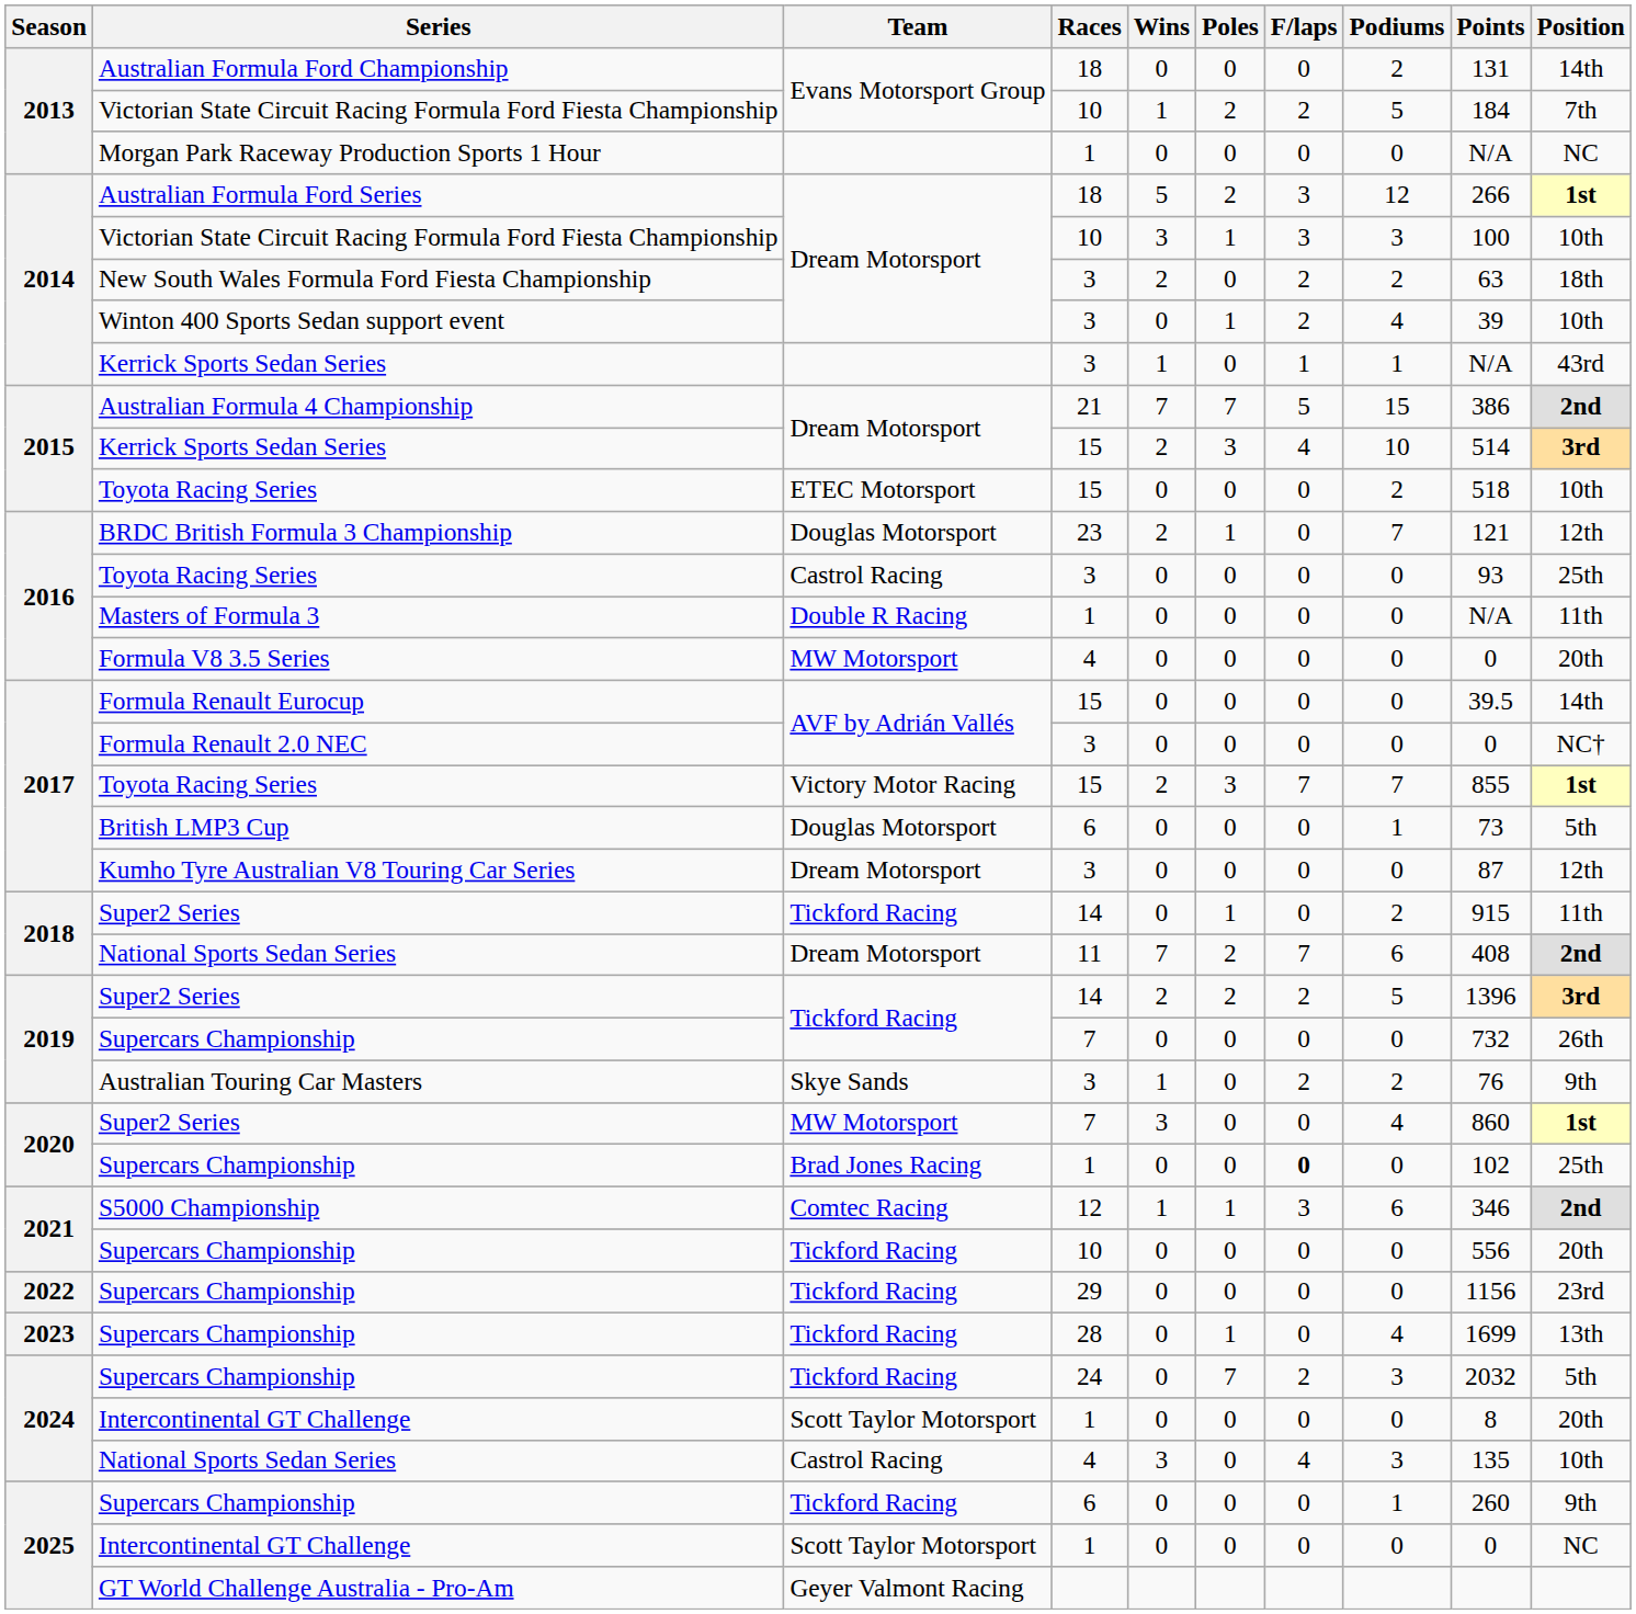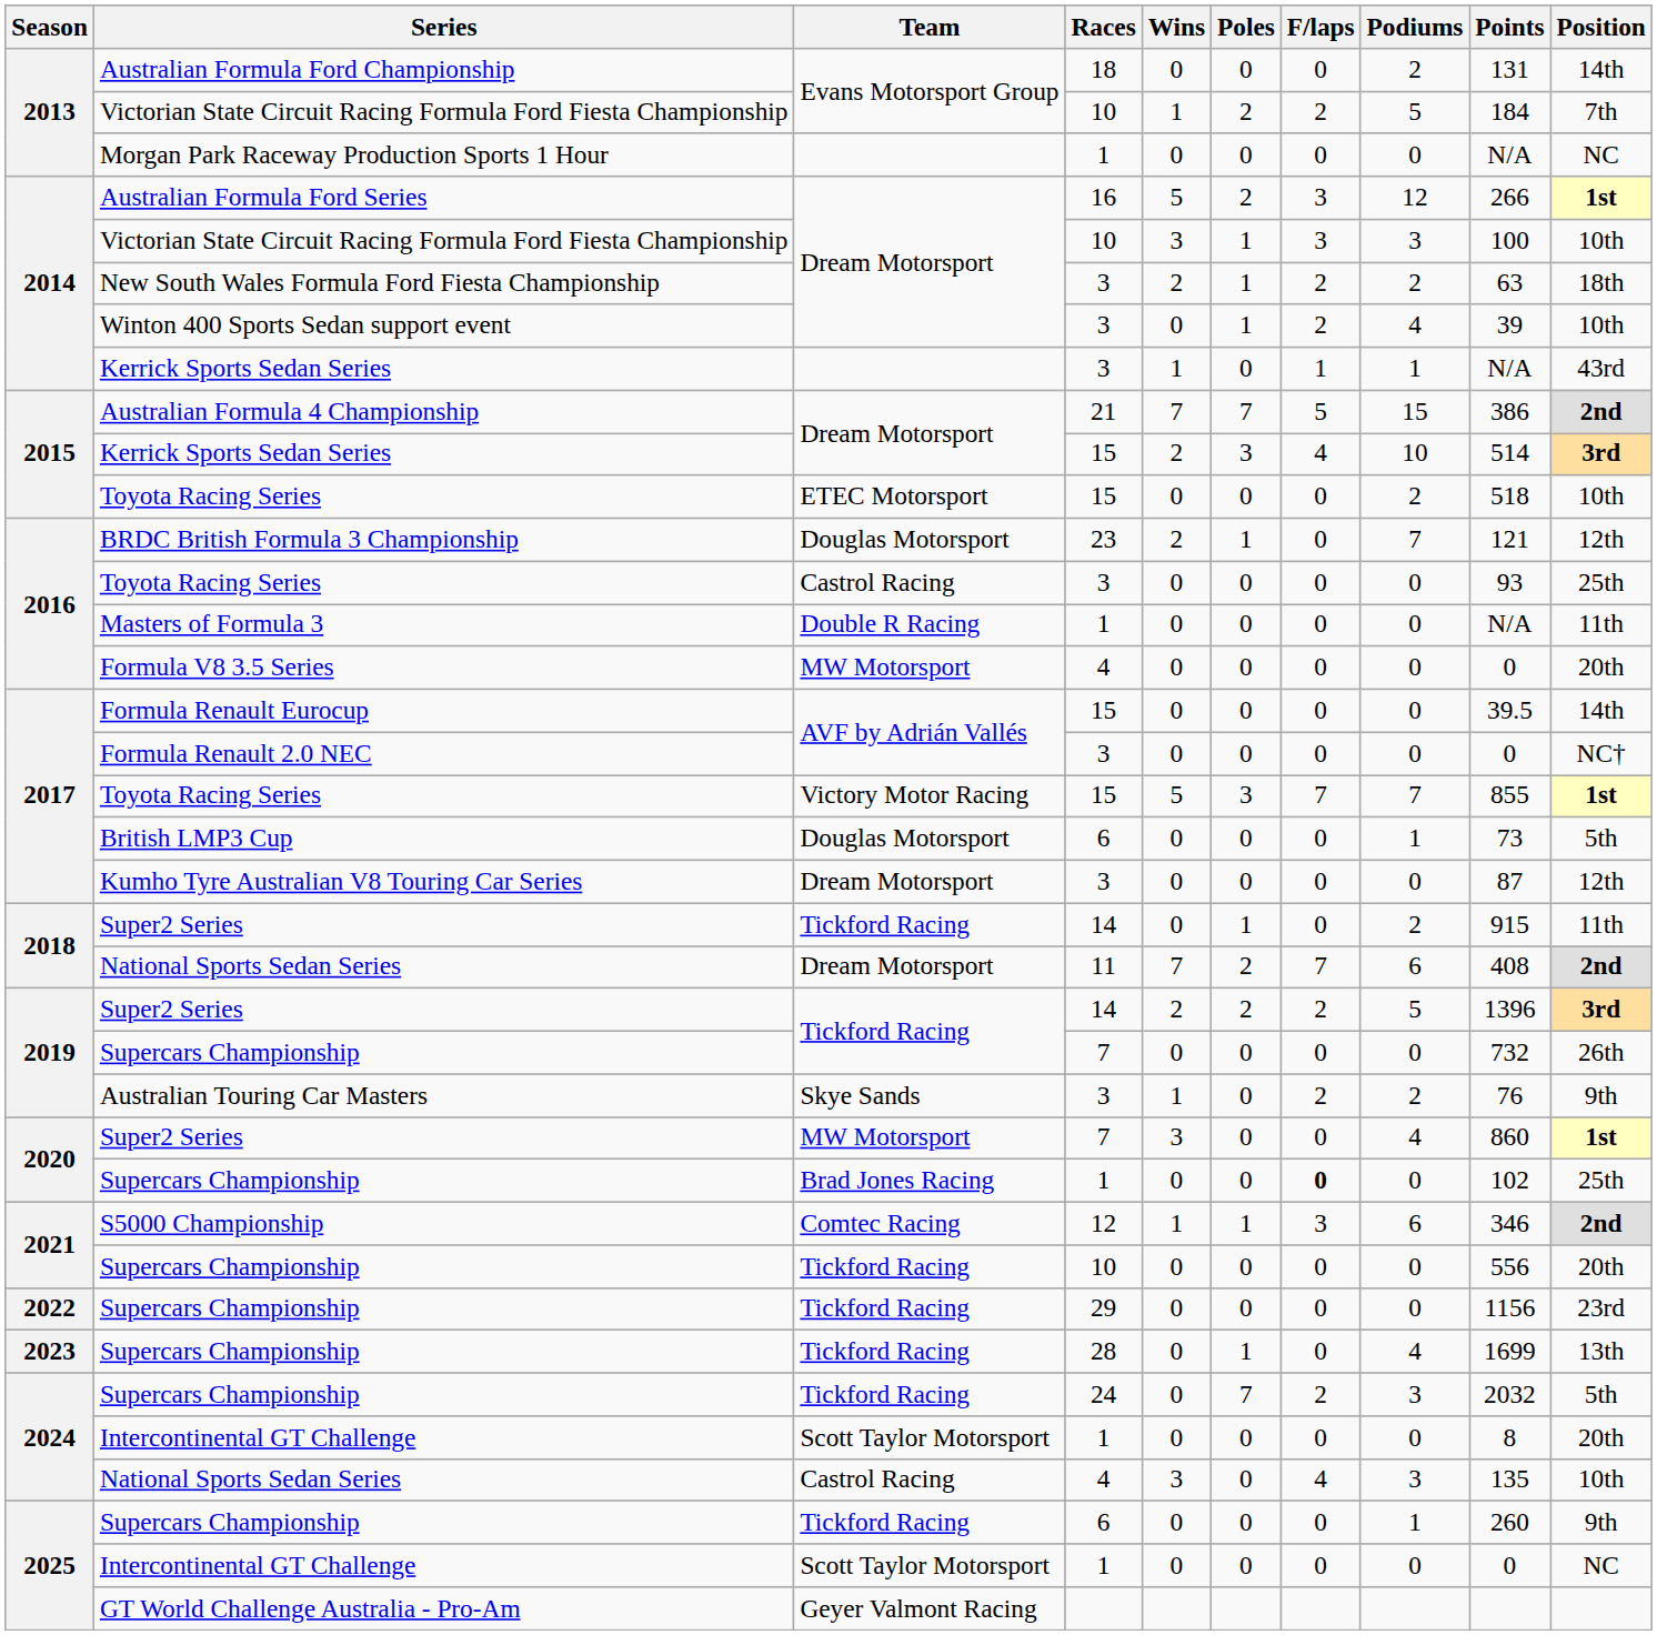Australian Formula Ford Series | Races: 18 -> 16
New South Wales Formula Ford Fiesta Championship | Poles: 0 -> 1
2017 / Toyota Racing Series | Wins: 2 -> 5
